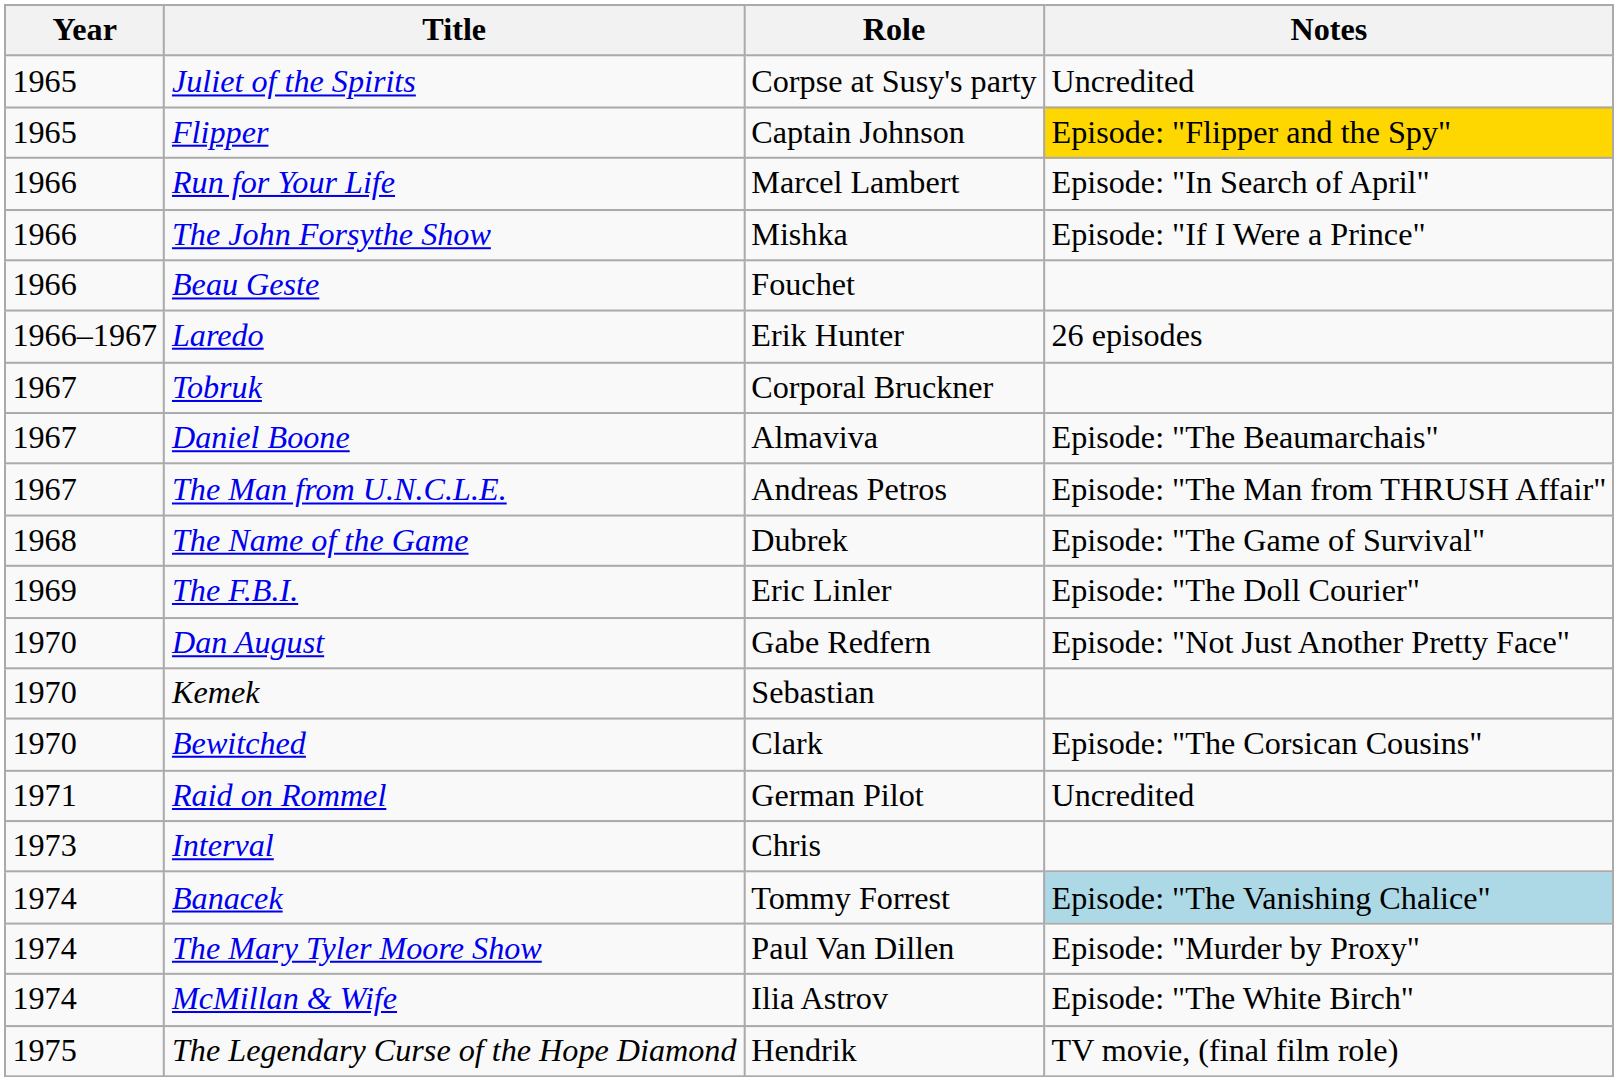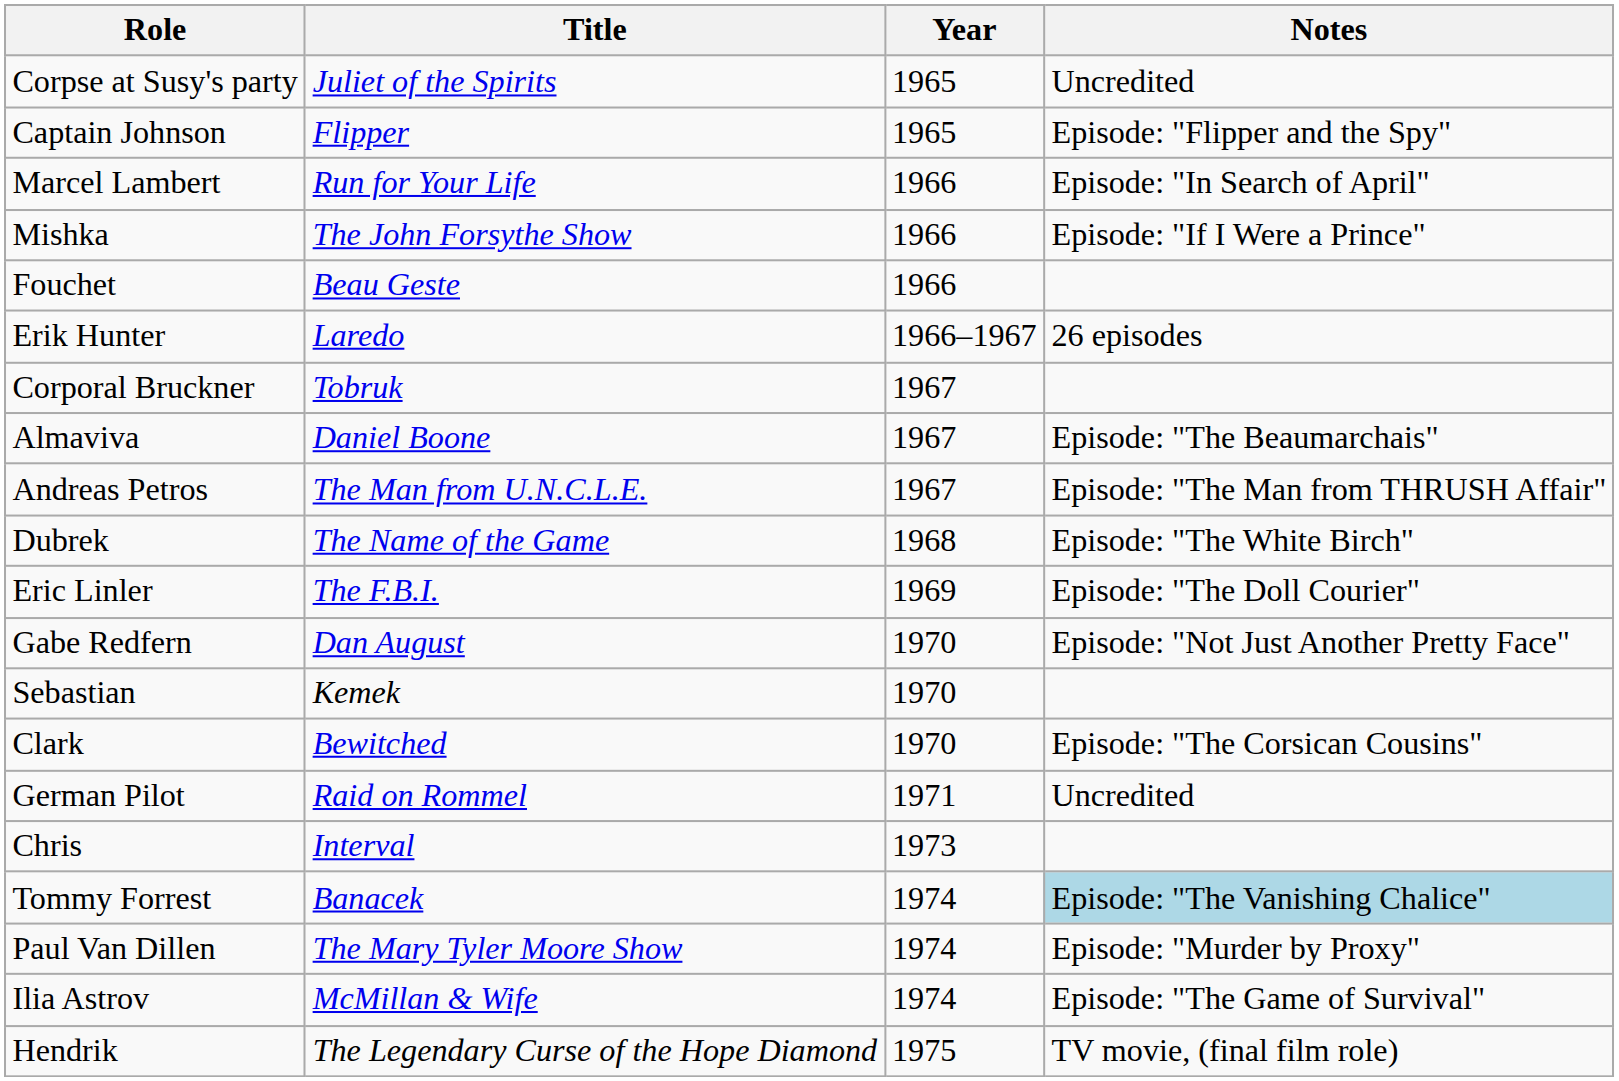columns swapped: Year <-> Role
Flipper | Notes: gold background -> no background
The Name of the Game | Notes: Episode: "The Game of Survival" -> Episode: "The White Birch"
McMillan & Wife | Notes: Episode: "The White Birch" -> Episode: "The Game of Survival"
